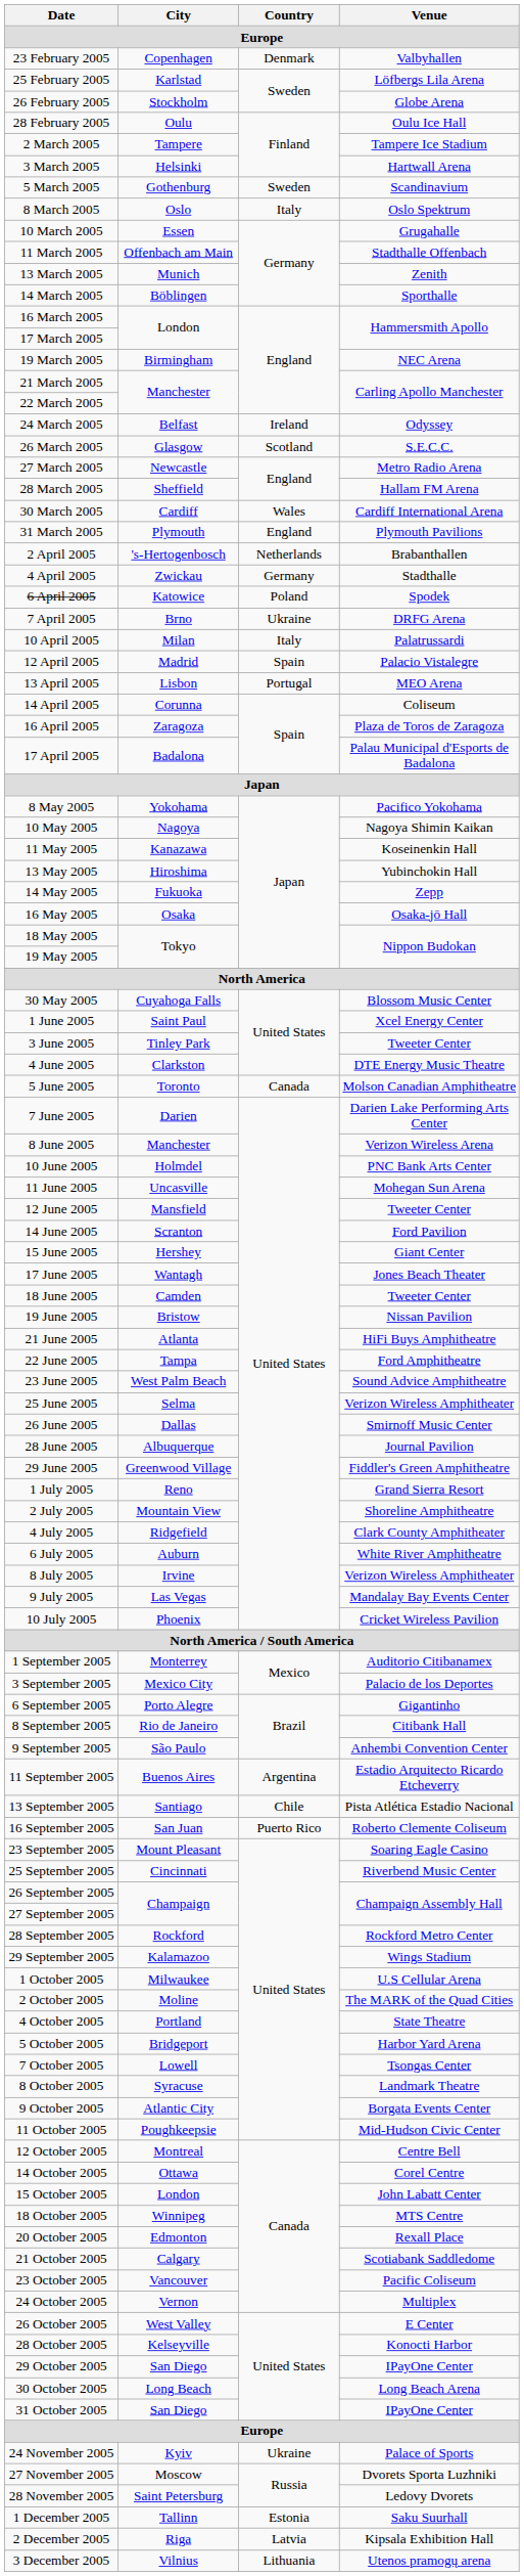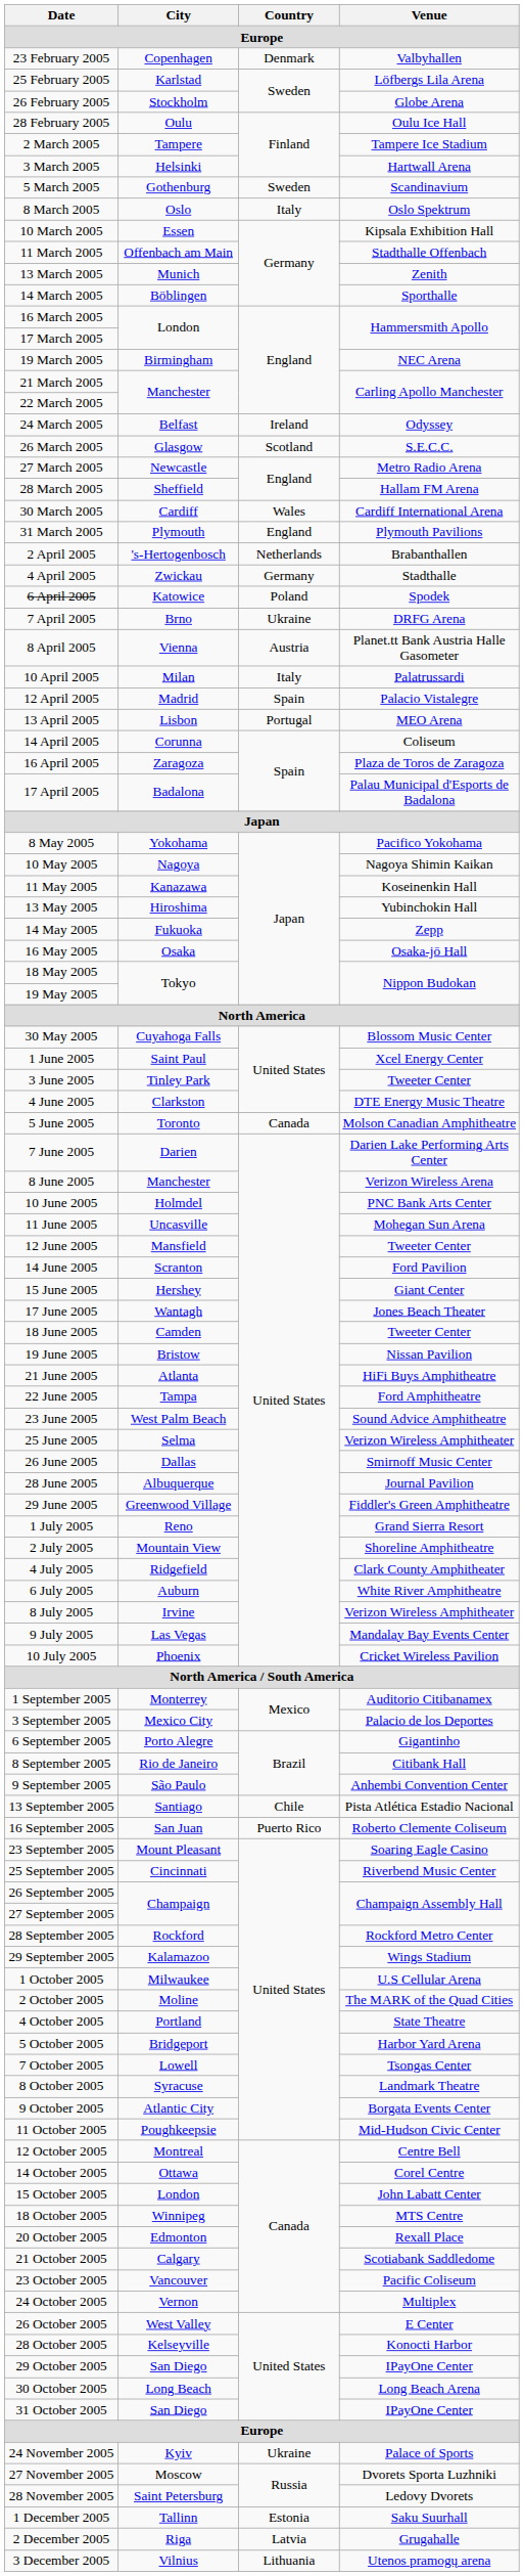10 March 2005 | Venue: Grugahalle -> Kipsala Exhibition Hall
+ row: 8 April 2005 | Vienna | Austria | Planet.tt Bank Austria Halle Gasometer
- row: 11 September 2005 | Buenos Aires | Argentina | Estadio Arquitecto Ricardo Etcheverry
2 December 2005 | Venue: Kipsala Exhibition Hall -> Grugahalle
